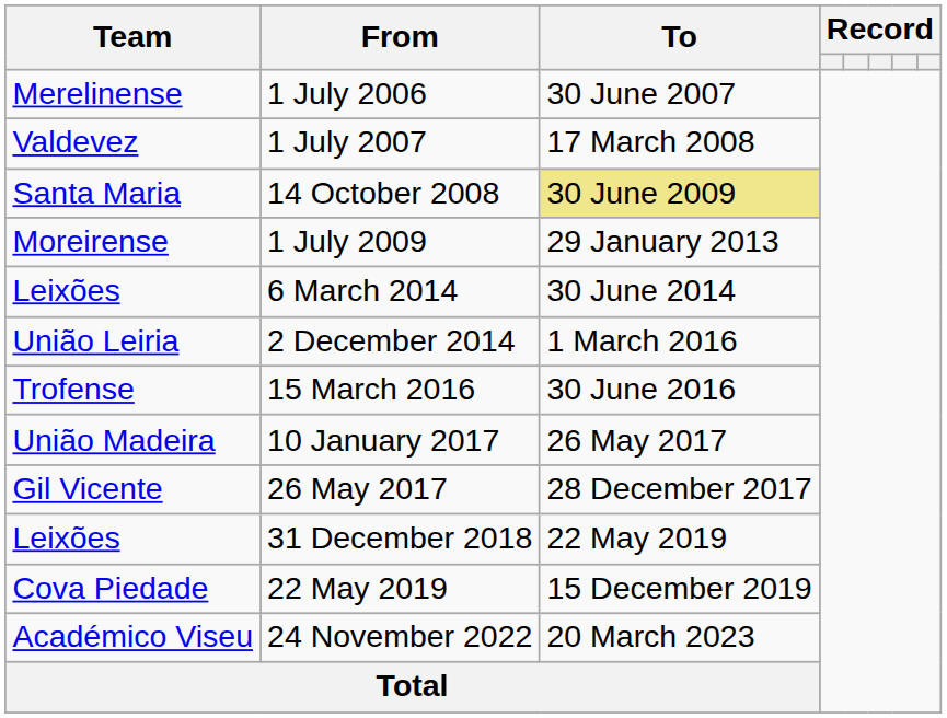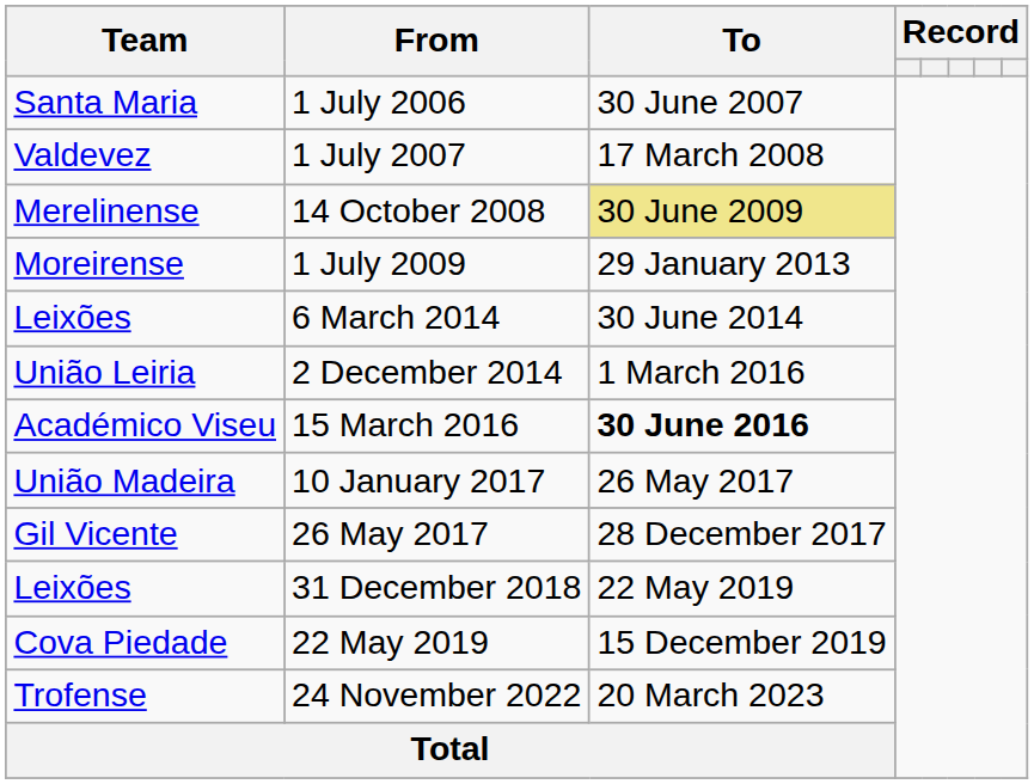1 July 2006 | Team: Merelinense -> Santa Maria
14 October 2008 | Team: Santa Maria -> Merelinense
15 March 2016 | Team: Trofense -> Académico Viseu
15 March 2016 | To: normal -> bold
24 November 2022 | Team: Académico Viseu -> Trofense
